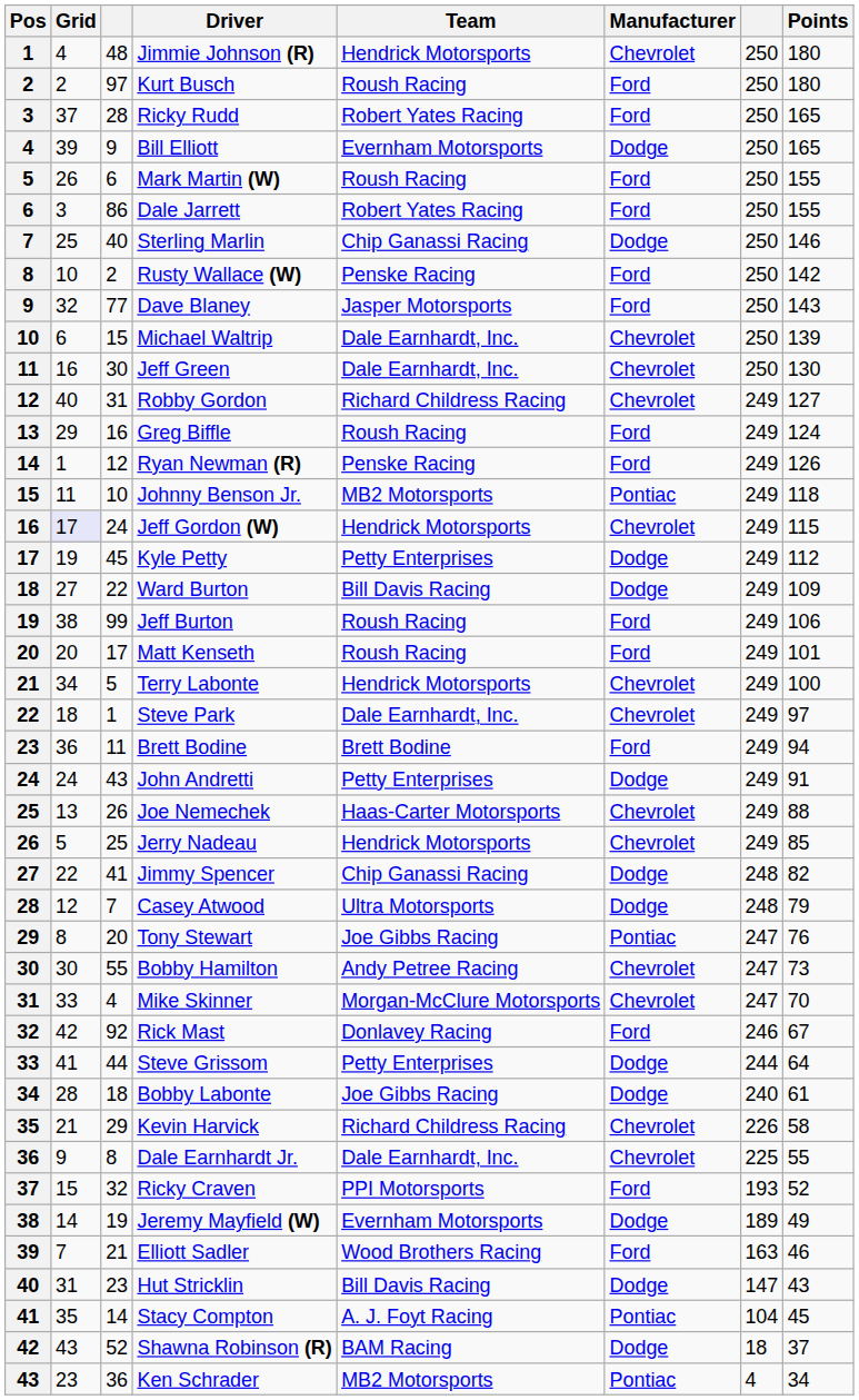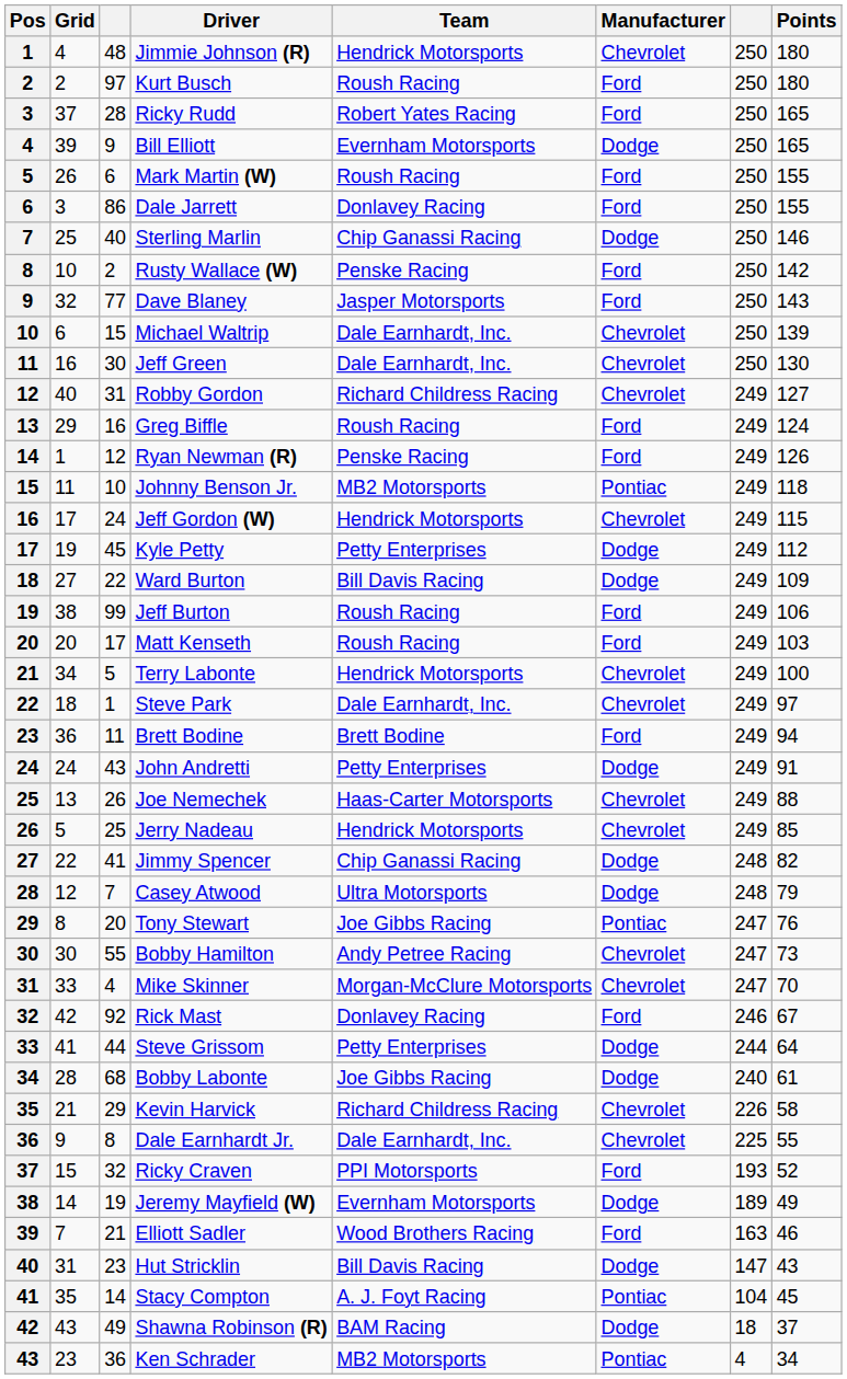Dale Jarrett | Team: Robert Yates Racing -> Donlavey Racing
Jeff Gordon (W) | Grid: lavender background -> no background
Matt Kenseth | Points: 101 -> 103
Bobby Labonte | column 3: 18 -> 68
Shawna Robinson (R) | column 3: 52 -> 49
